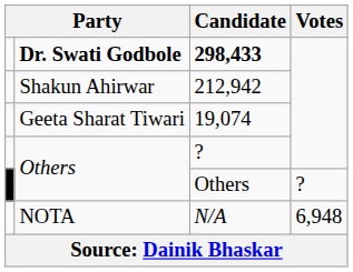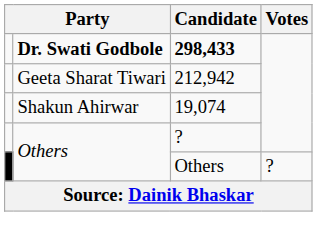212,942 | column 2: Shakun Ahirwar -> Geeta Sharat Tiwari
19,074 | column 2: Geeta Sharat Tiwari -> Shakun Ahirwar
- row: NOTA | N/A | 6,948
